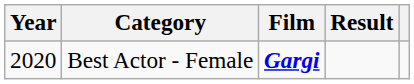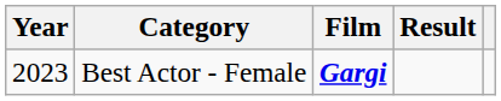Best Actor - Female | Year: 2020 -> 2023
